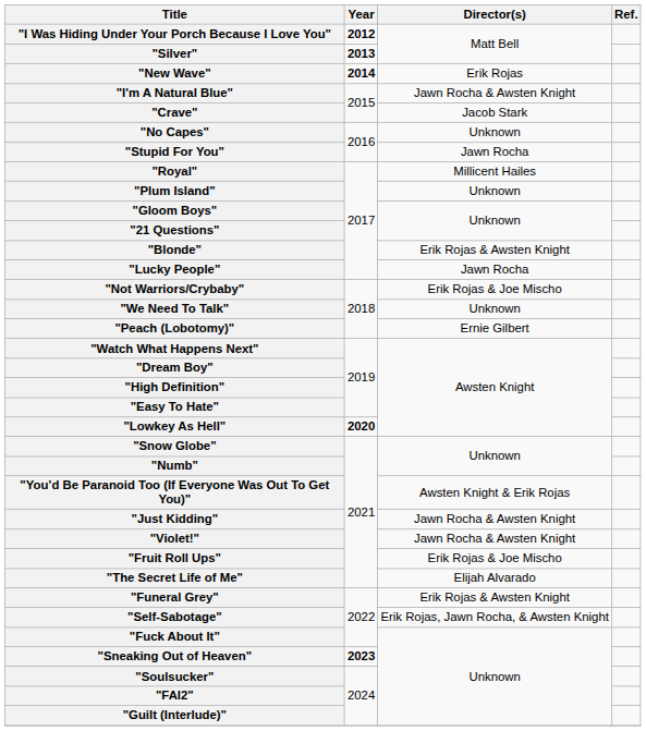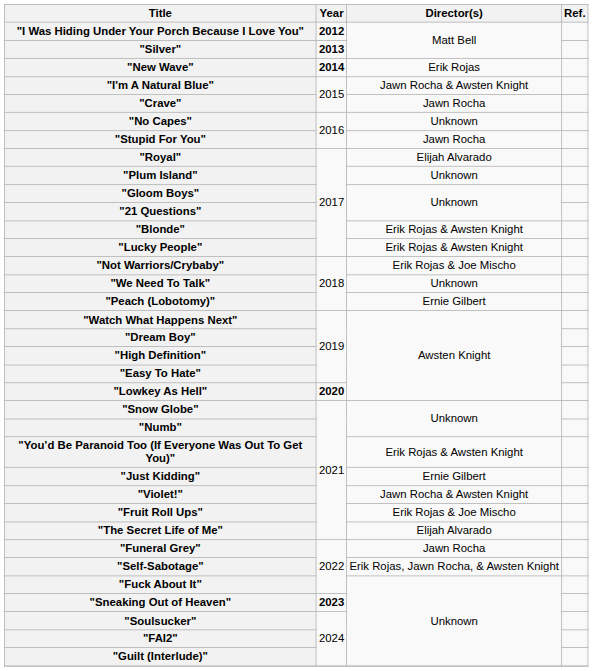"Crave" | Director(s): Jacob Stark -> Jawn Rocha
"Royal" | Director(s): Millicent Hailes -> Elijah Alvarado
"Lucky People" | Director(s): Jawn Rocha -> Erik Rojas & Awsten Knight
"You’d Be Paranoid Too (If Everyone Was Out To Get You)" | Director(s): Awsten Knight & Erik Rojas -> Erik Rojas & Awsten Knight
"Just Kidding" | Director(s): Jawn Rocha & Awsten Knight -> Ernie Gilbert
"Funeral Grey" | Director(s): Erik Rojas & Awsten Knight -> Jawn Rocha
